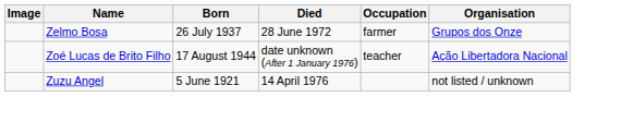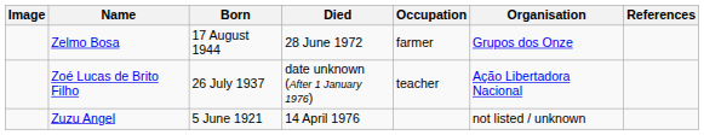+ column: References
Zelmo Bosa | Born: 26 July 1937 -> 17 August 1944
Zoé Lucas de Brito Filho | Born: 17 August 1944 -> 26 July 1937
